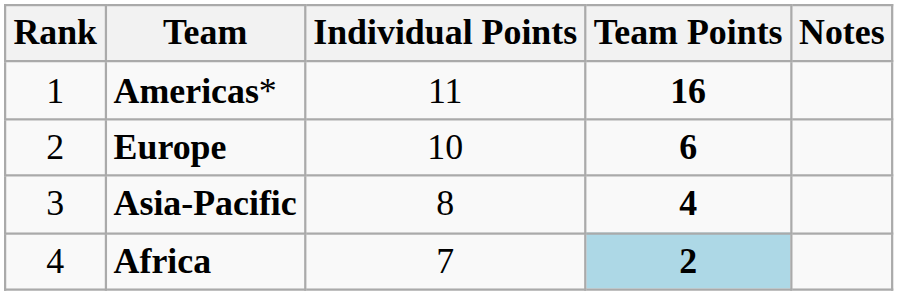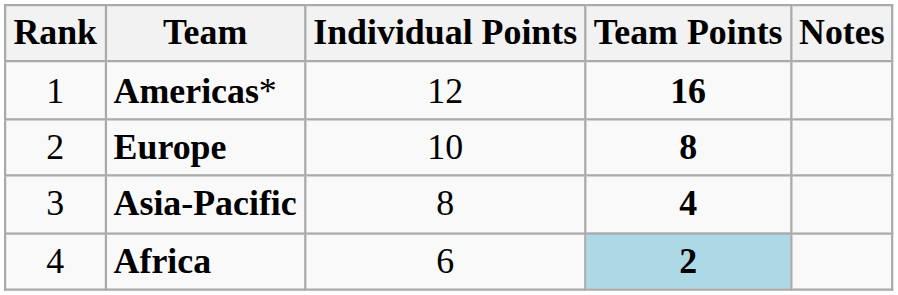Americas* | Individual Points: 11 -> 12
Europe | Team Points: 6 -> 8
Africa | Individual Points: 7 -> 6
